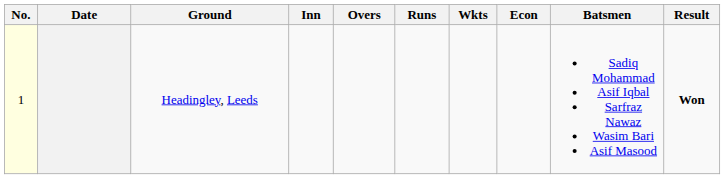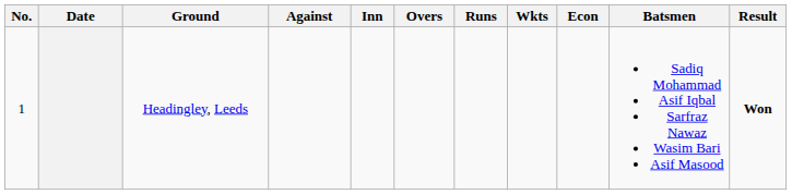+ column: Against
Headingley, Leeds | No.: lightyellow background -> no background
